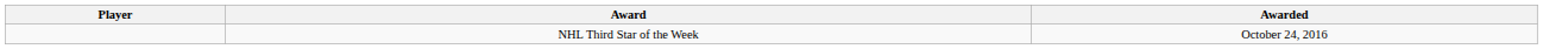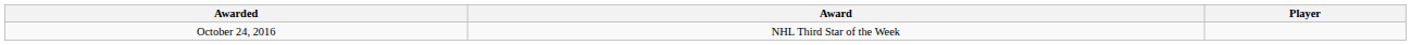columns swapped: Player <-> Awarded
